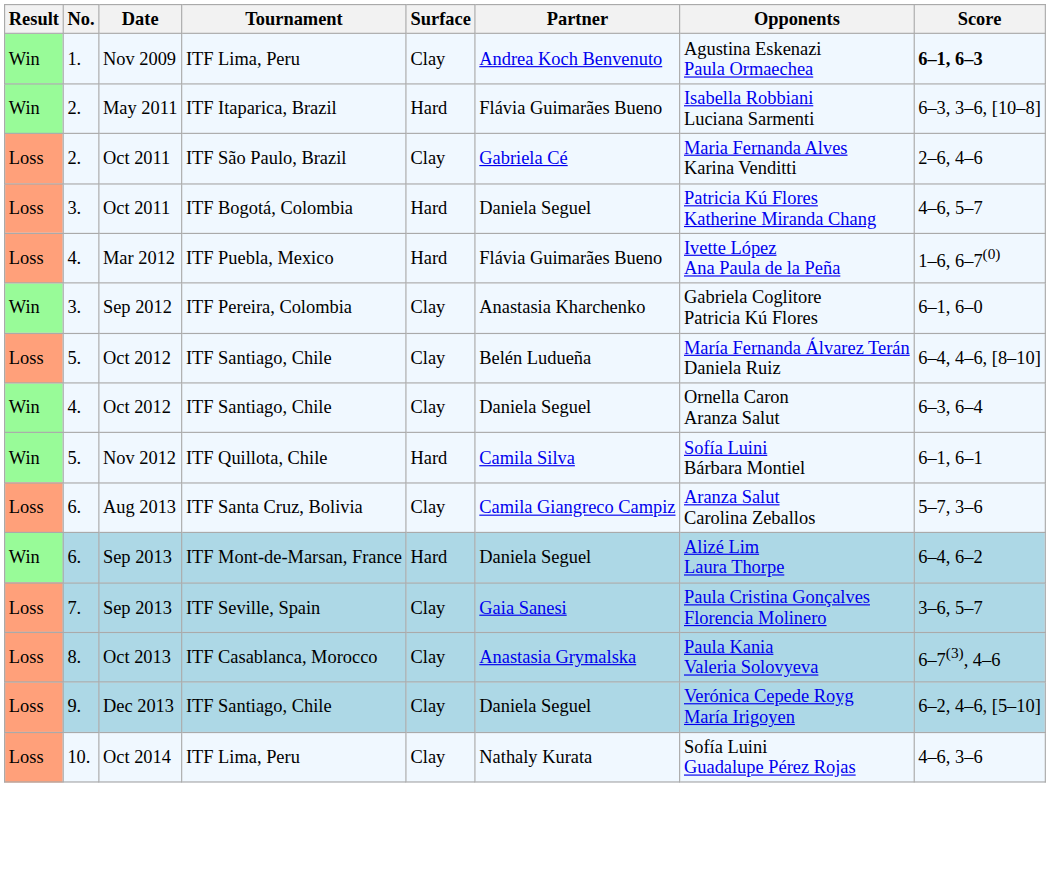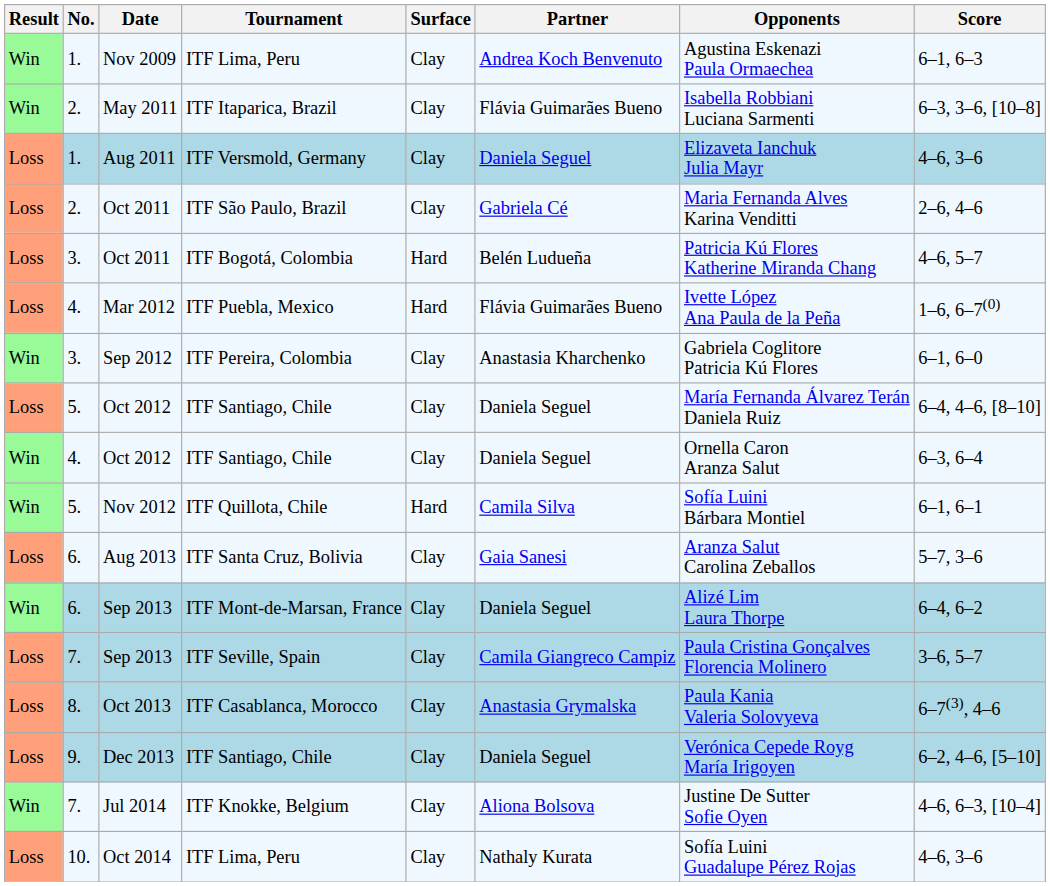Nov 2009 | Score: bold -> normal
May 2011 | Surface: Hard -> Clay
+ row: Loss | 1. | Aug 2011 | ITF Versmold, Germany | Clay | Daniela Seguel | Elizaveta Ianchuk Julia Mayr | 4–6, 3–6
3. / Oct 2011 | Partner: Daniela Seguel -> Belén Ludueña
5. / Oct 2012 | Partner: Belén Ludueña -> Daniela Seguel
Aug 2013 | Partner: Camila Giangreco Campiz -> Gaia Sanesi
6. / Sep 2013 | Surface: Hard -> Clay
7. / Sep 2013 | Partner: Gaia Sanesi -> Camila Giangreco Campiz
+ row: Win | 7. | Jul 2014 | ITF Knokke, Belgium | Clay | Aliona Bolsova | Justine De Sutter Sofie Oyen | 4–6, 6–3, [10–4]
